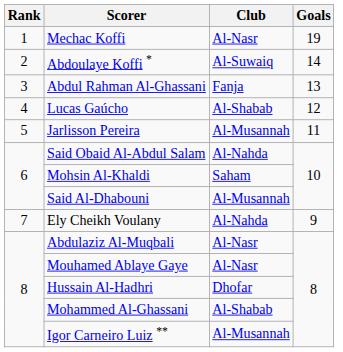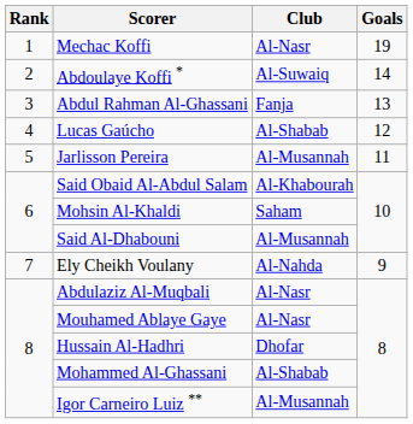Said Obaid Al-Abdul Salam | Club: Al-Nahda -> Al-Khabourah
